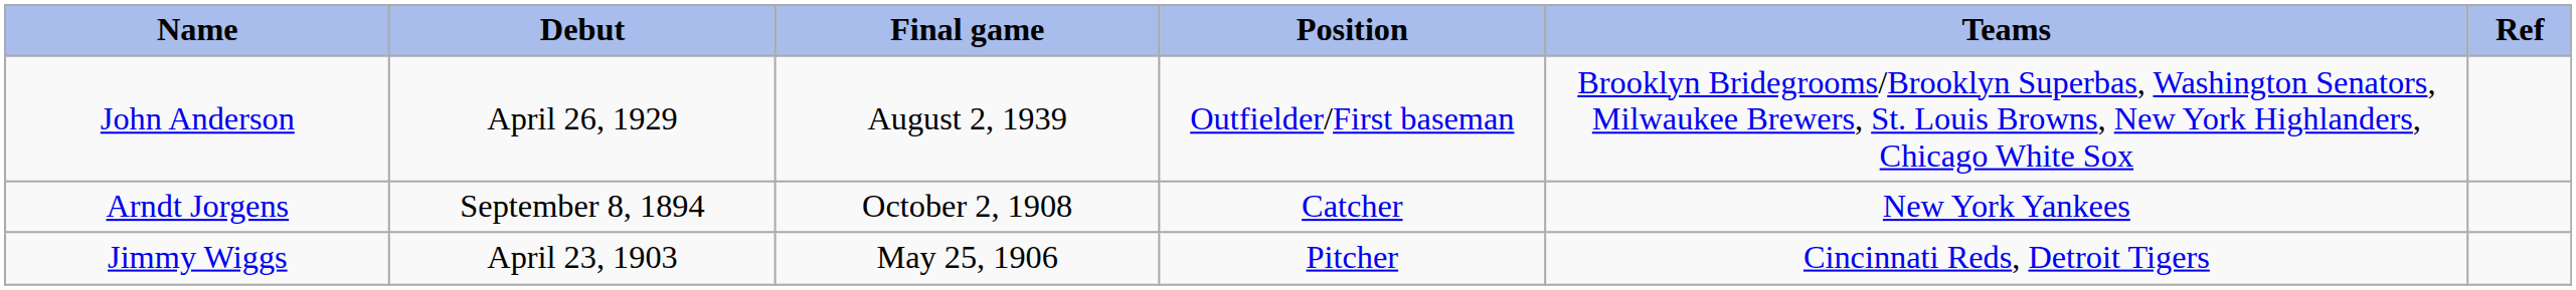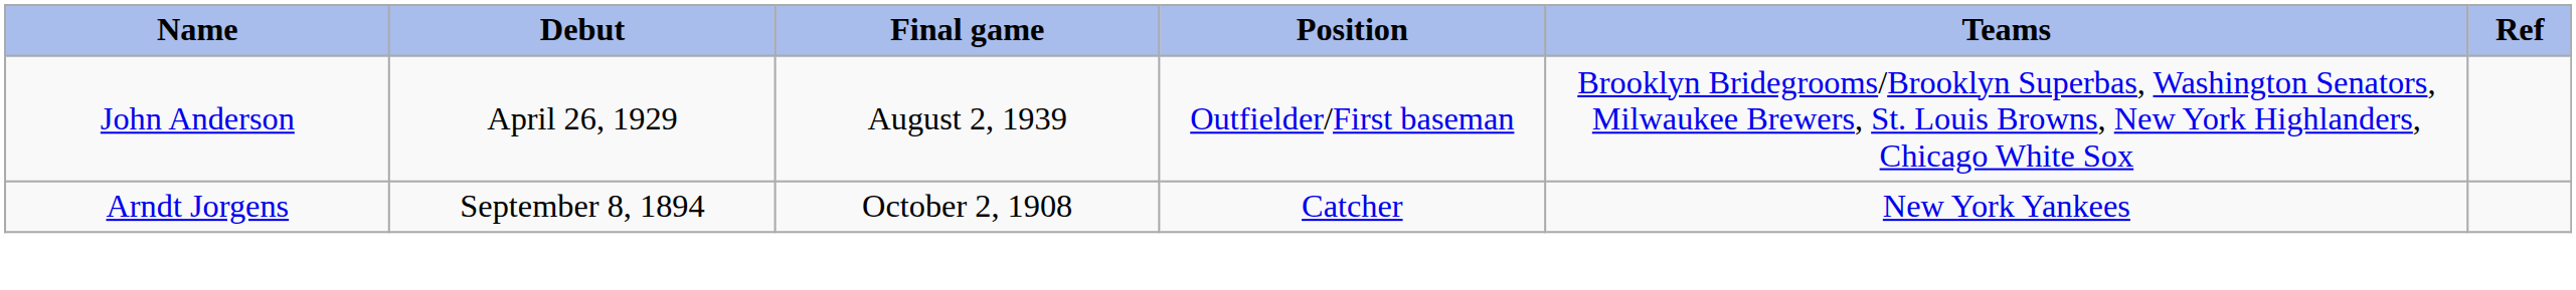- row: Jimmy Wiggs | April 23, 1903 | May 25, 1906 | Pitcher | Cincinnati Reds, Detroit Tigers
